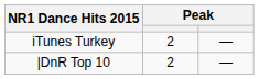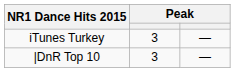iTunes Turkey | column 2: 2 -> 3
|DnR Top 10 | column 2: 2 -> 3
